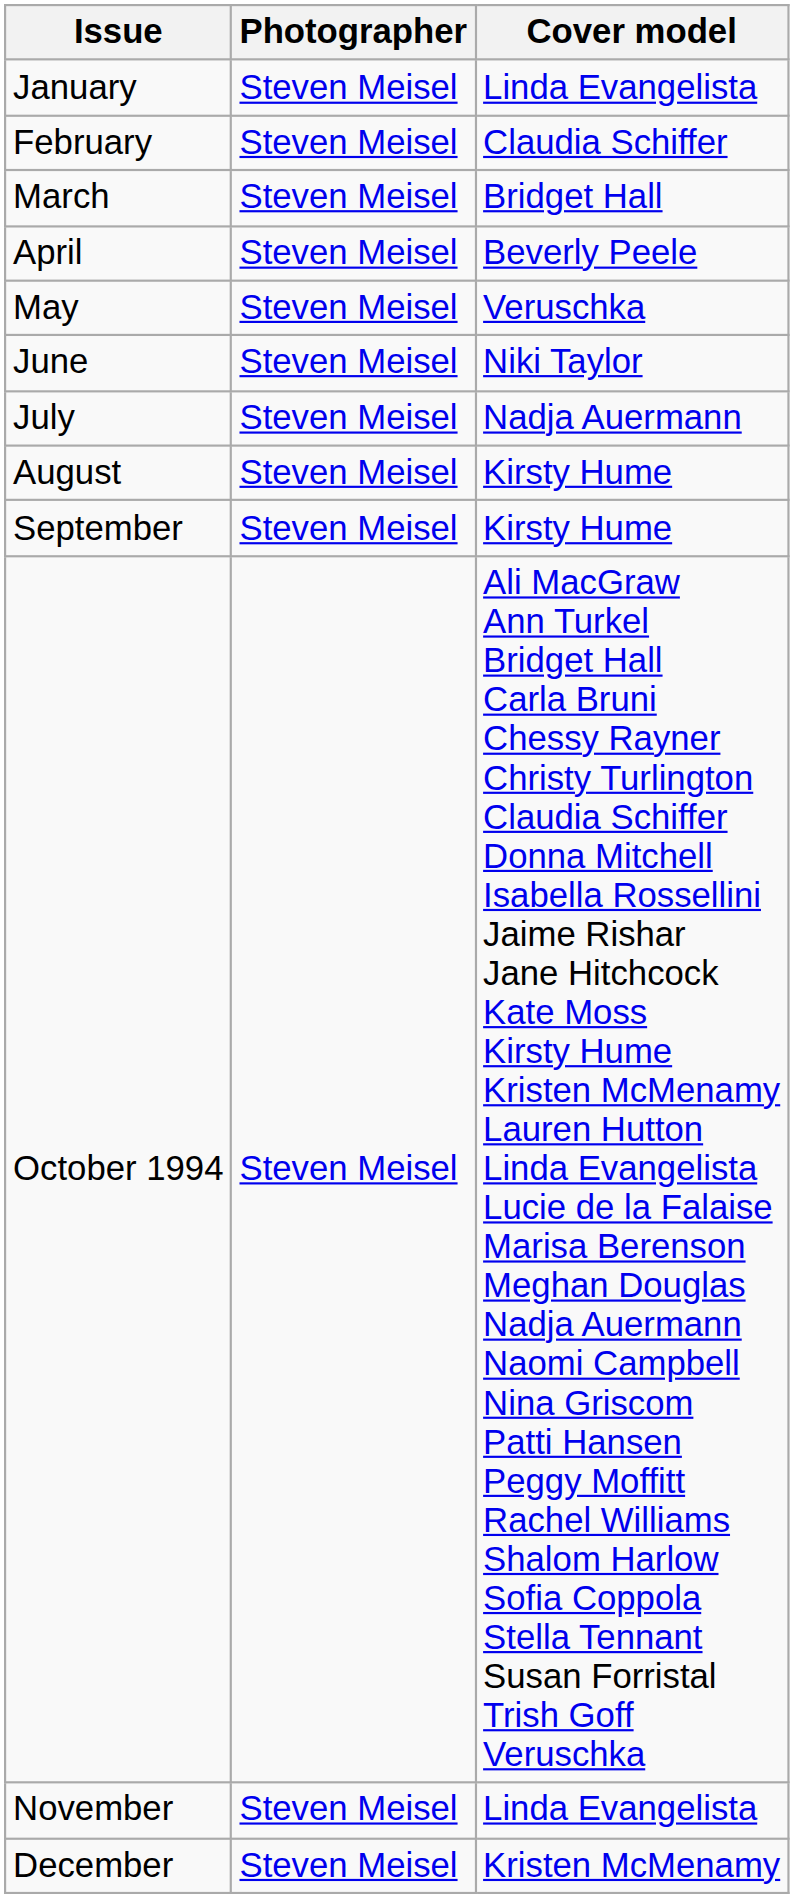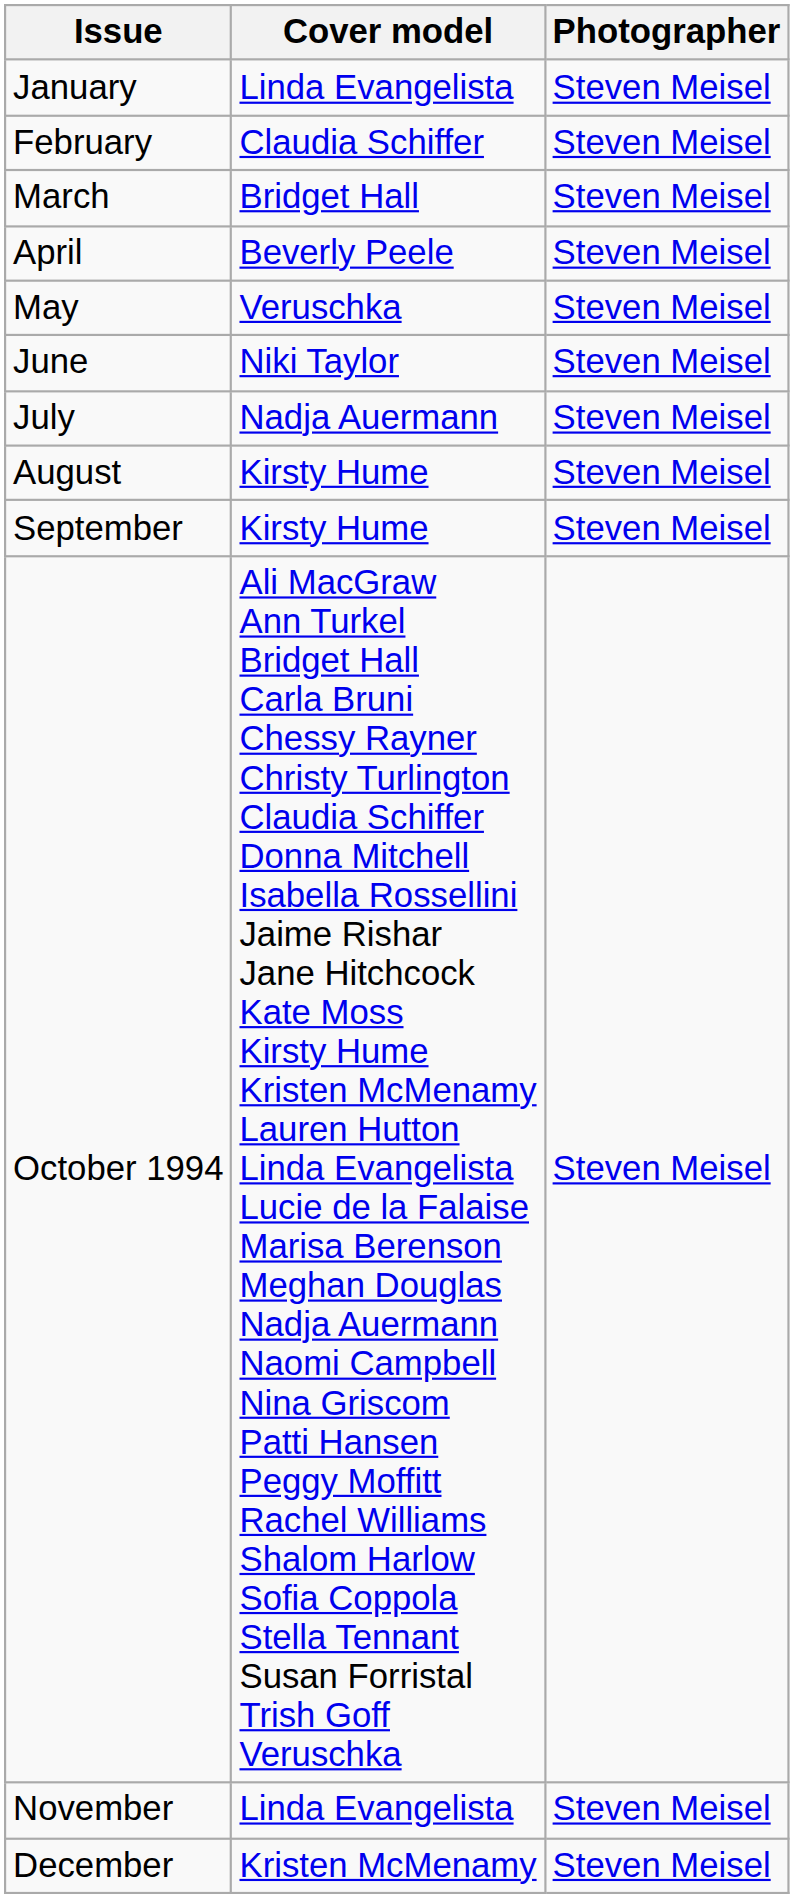columns swapped: Cover model <-> Photographer
